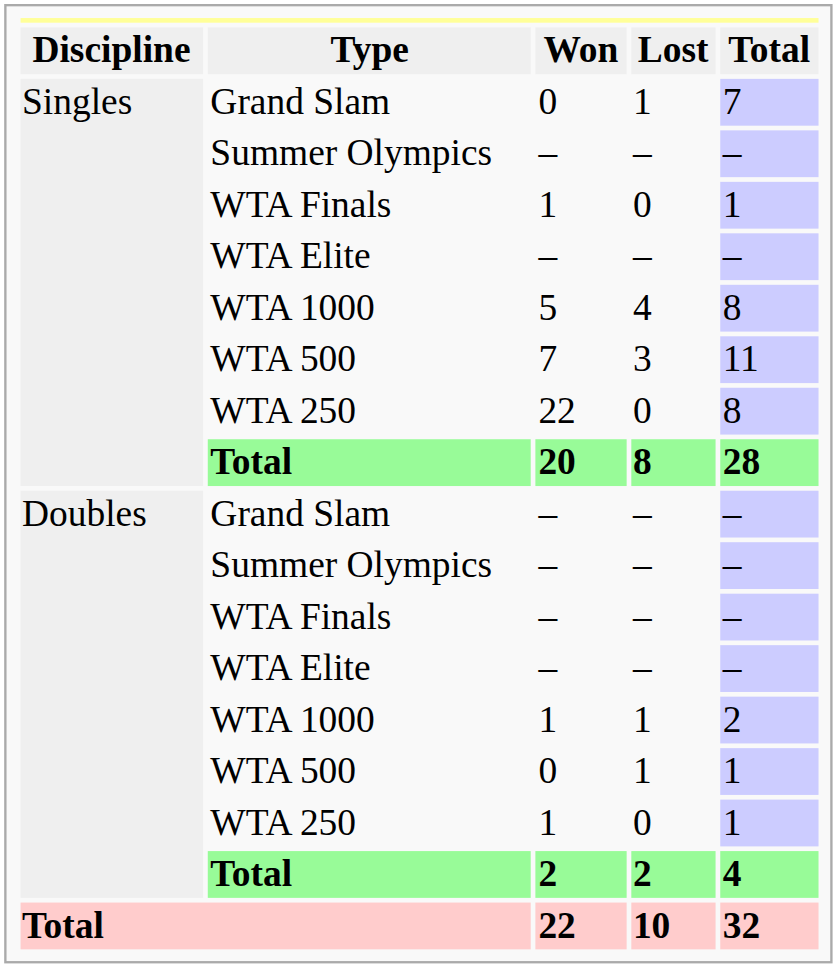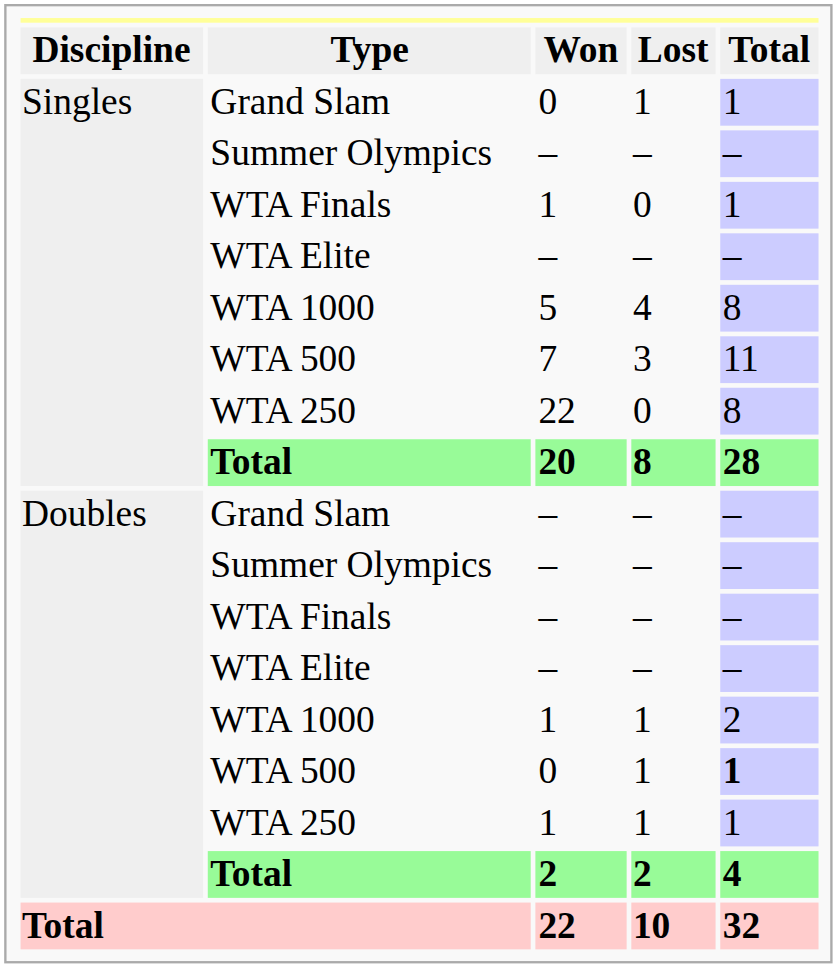Singles / Grand Slam | Total: 7 -> 1
Doubles / WTA 500 | Total: normal -> bold
Doubles / WTA 250 | Lost: 0 -> 1
